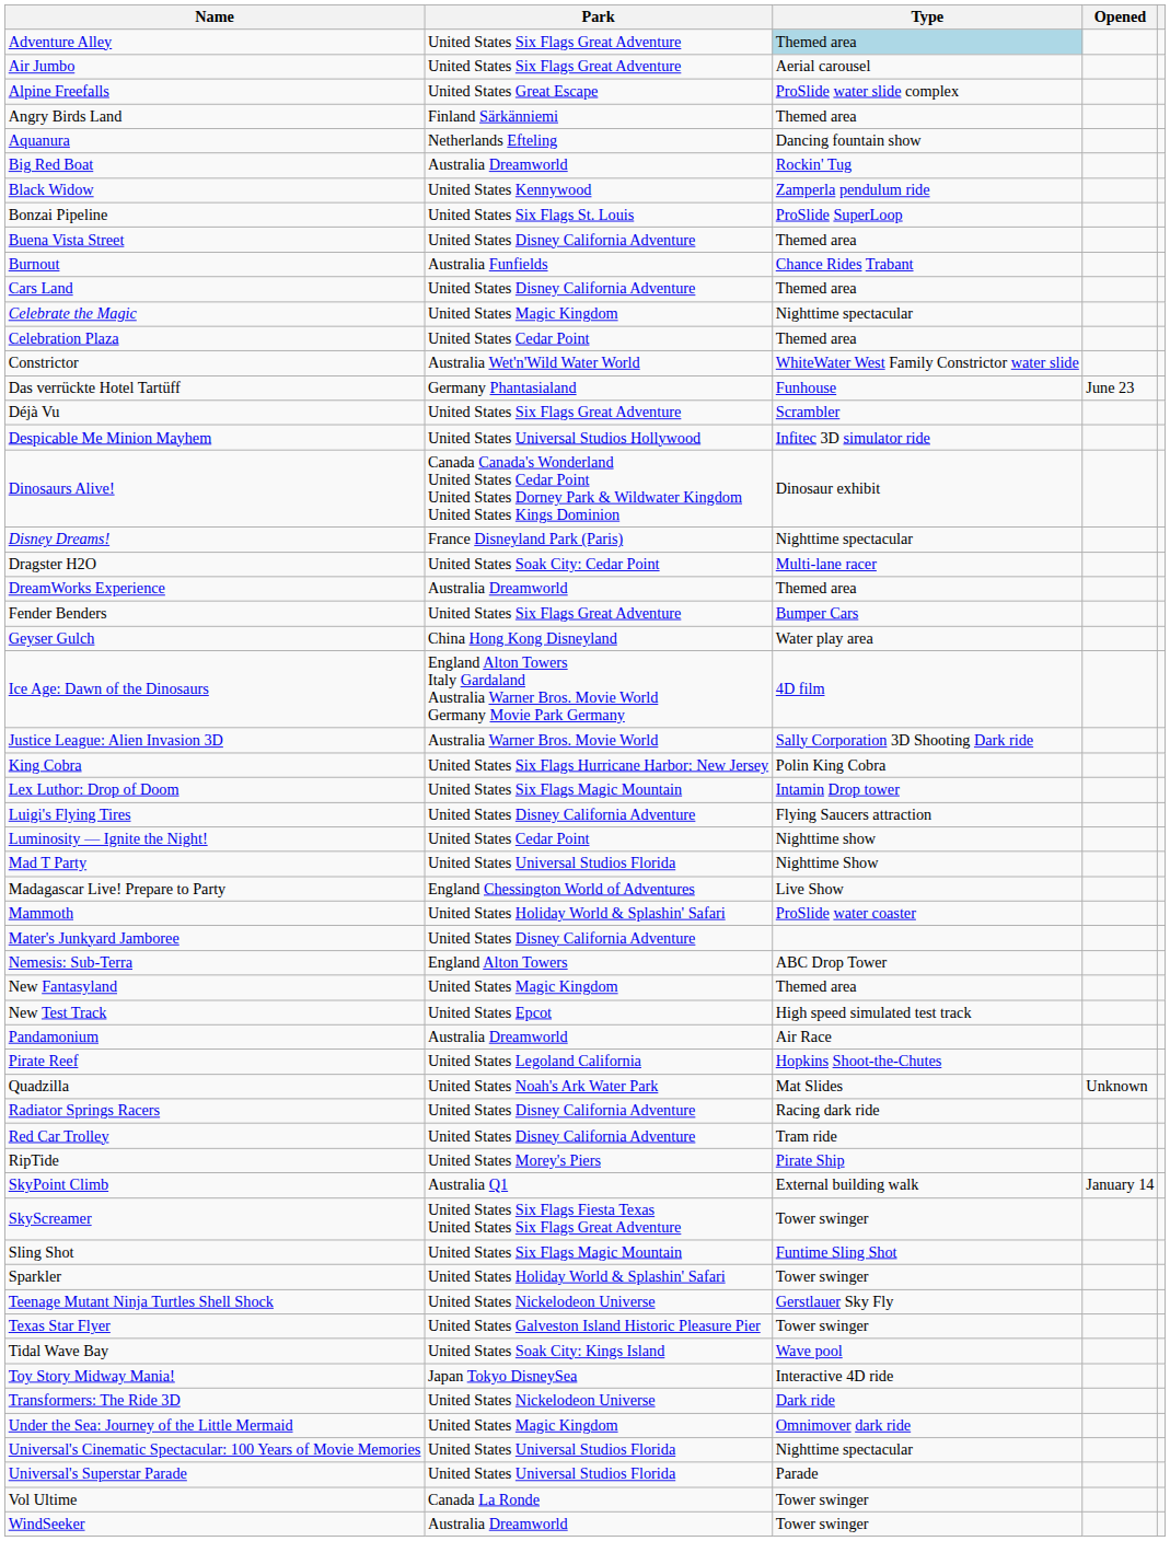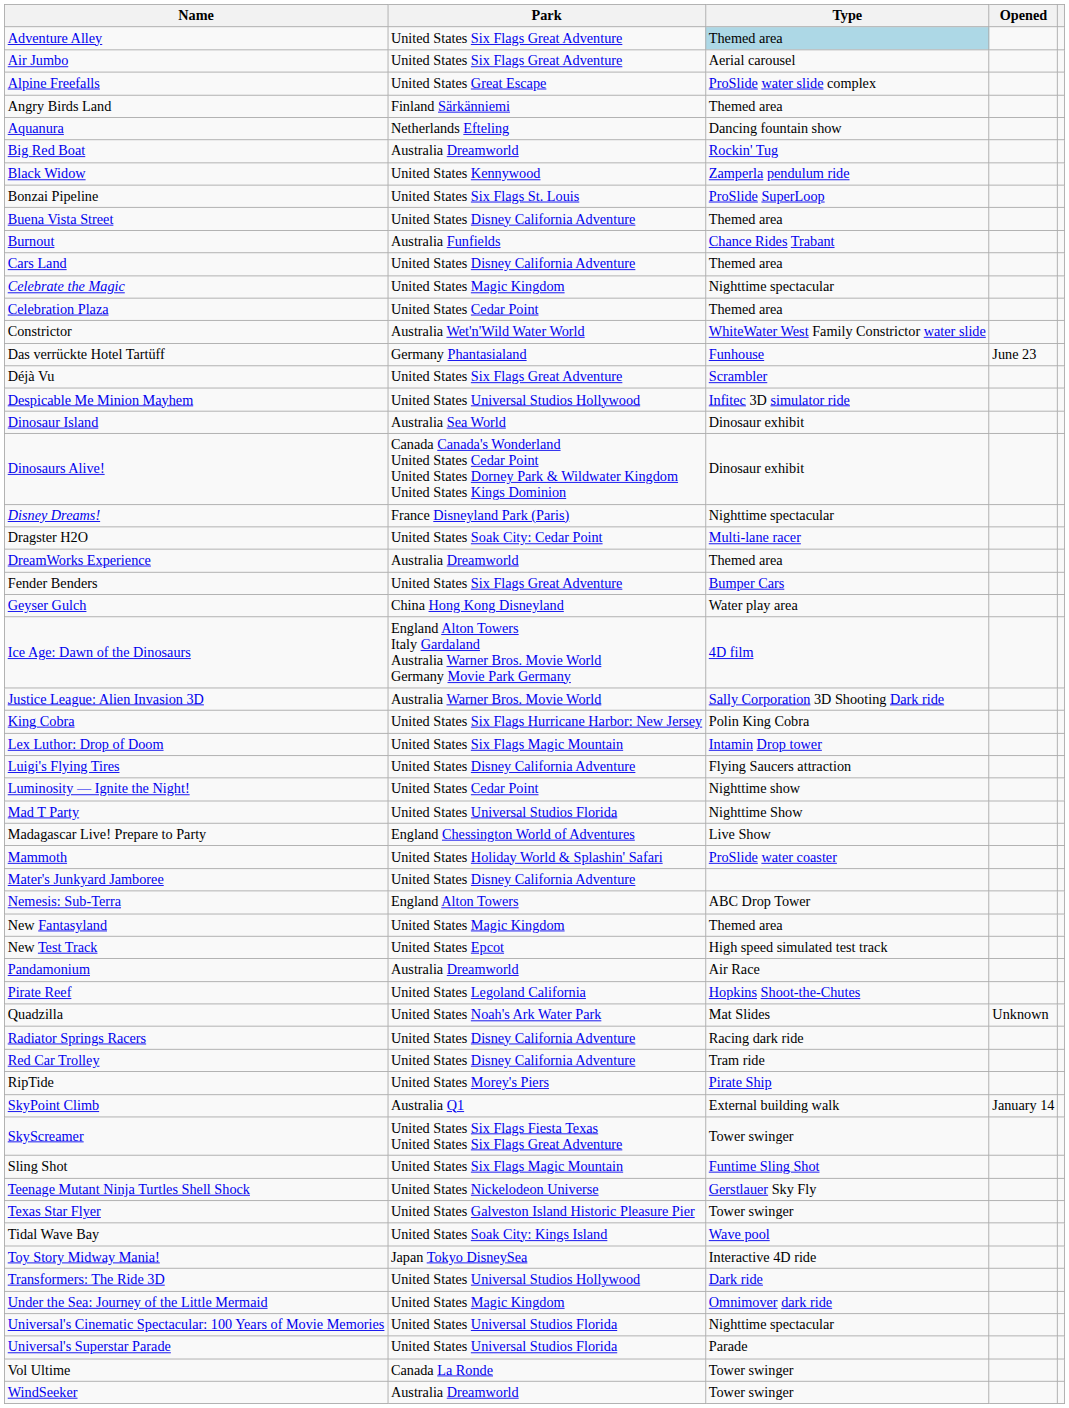+ row: Dinosaur Island | Australia Sea World | Dinosaur exhibit
- row: Sparkler | United States Holiday World & Splashin' Safari | Tower swinger
Transformers: The Ride 3D | Park: United States Nickelodeon Universe -> United States Universal Studios Hollywood
